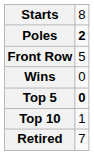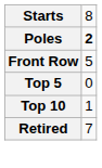- row: Wins | 0
Top 5 | column 2: bold -> normal
